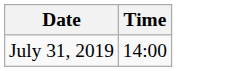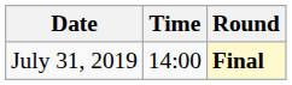+ column: Round | Final
